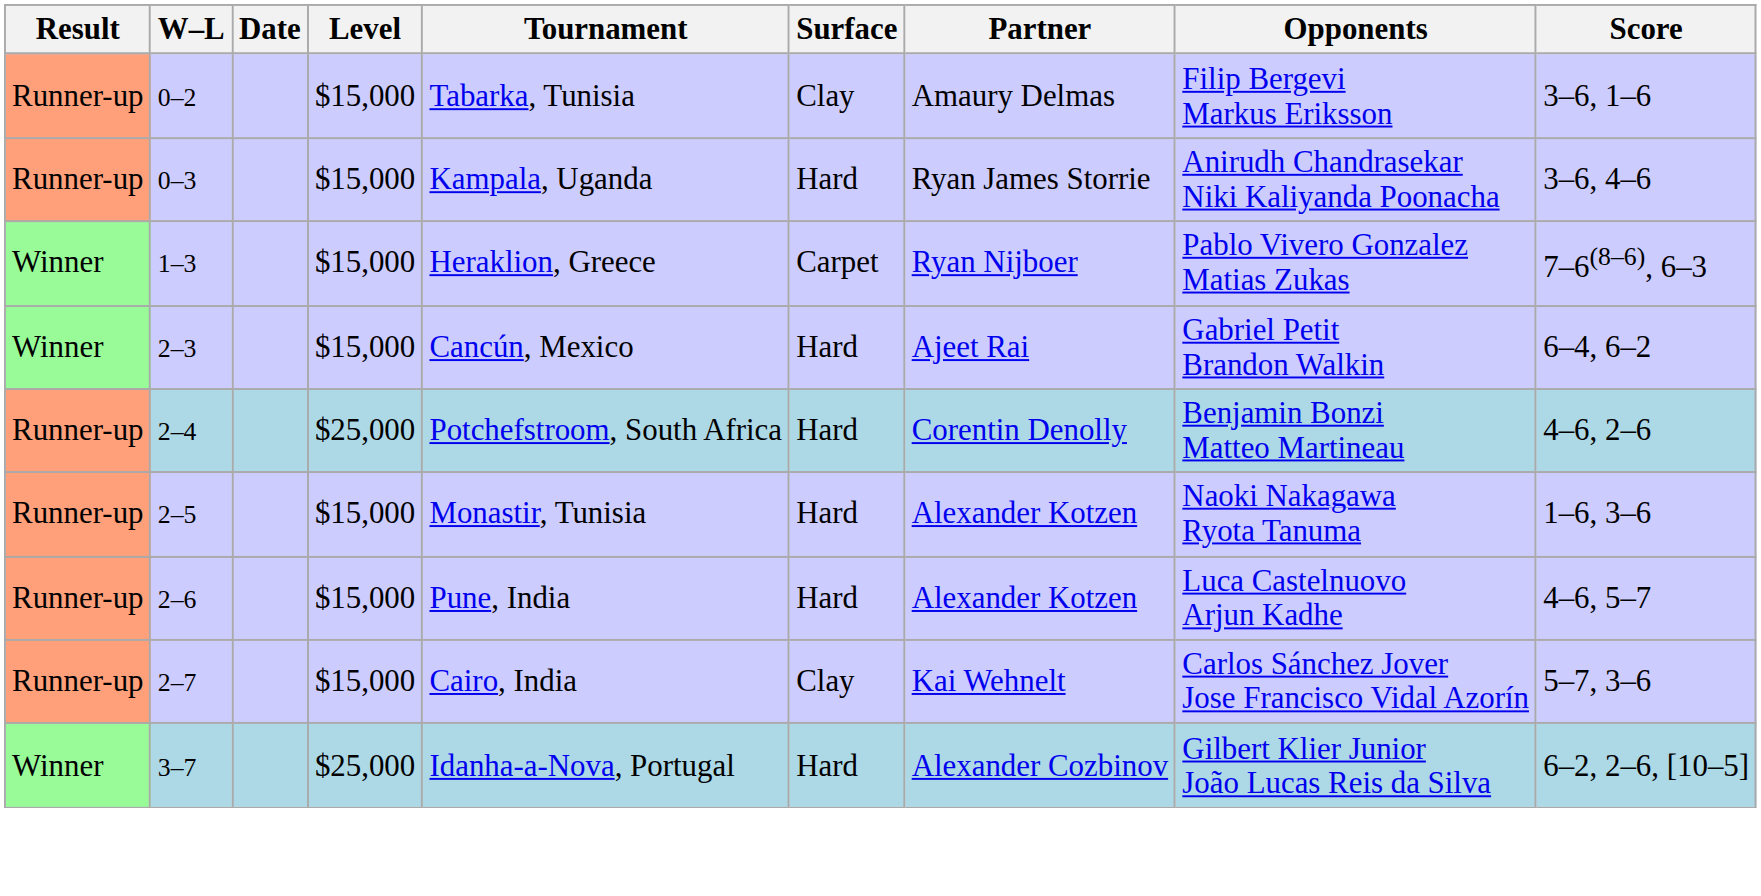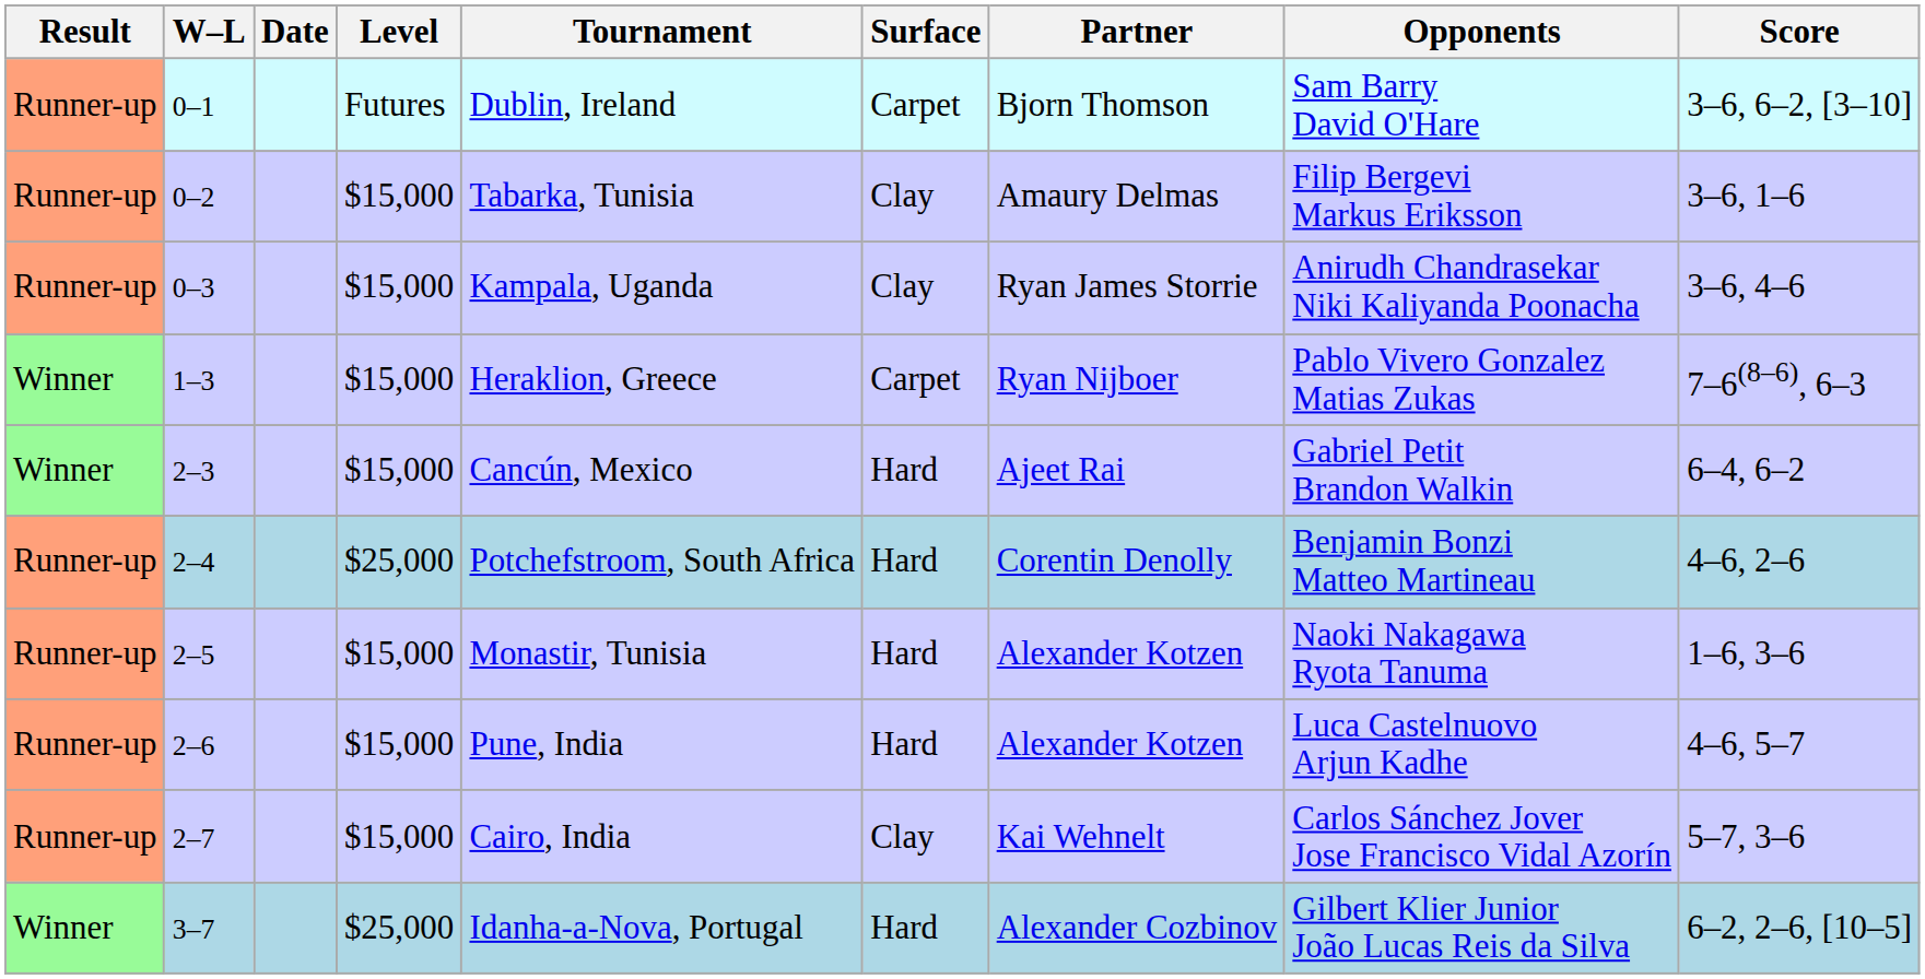+ row: Runner-up | 0–1 | Futures | Dublin, Ireland | Carpet | Bjorn Thomson | Sam Barry David O'Hare | 3–6, 6–2, [3–10]
0–3 | Surface: Hard -> Clay
